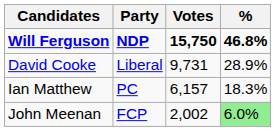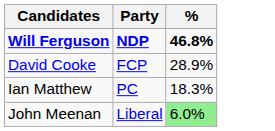- column: Votes | 15,750 | 9,731 | 6,157 | 2,002
David Cooke | Party: Liberal -> FCP
John Meenan | Party: FCP -> Liberal
